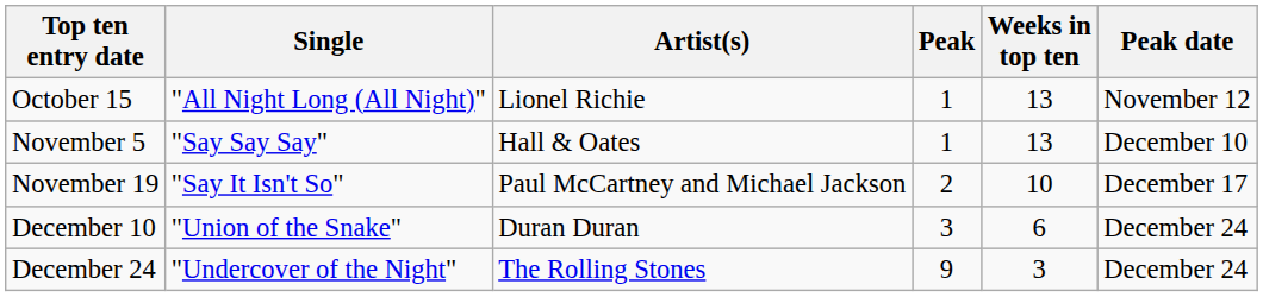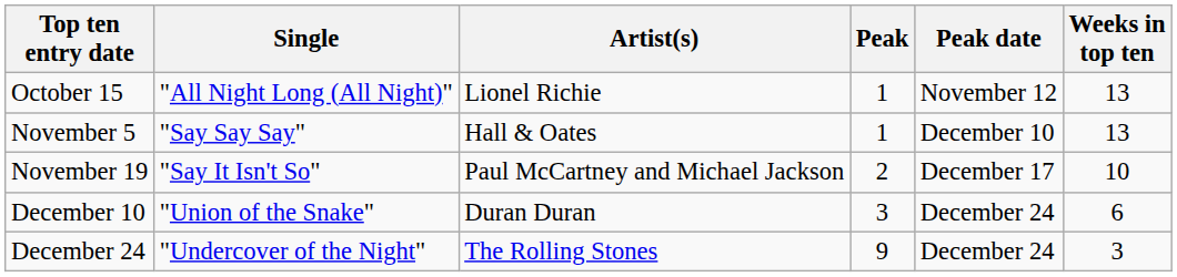columns swapped: Peak date <-> Weeks in top ten
